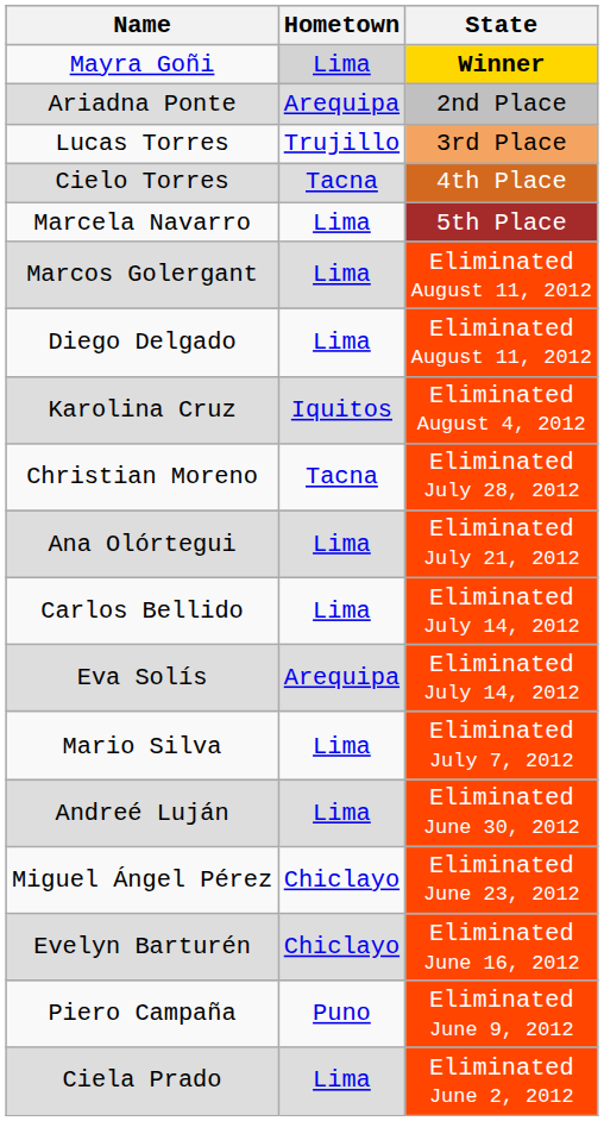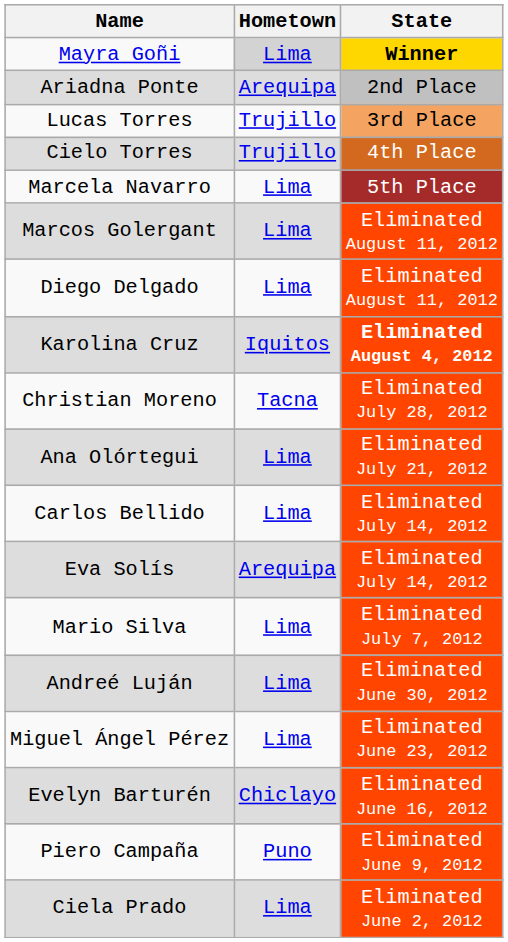Cielo Torres | Hometown: Tacna -> Trujillo
Karolina Cruz | State: normal -> bold
Miguel Ángel Pérez | Hometown: Chiclayo -> Lima
